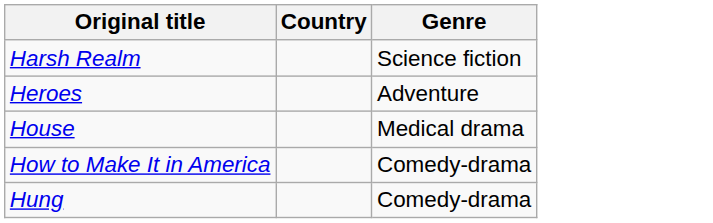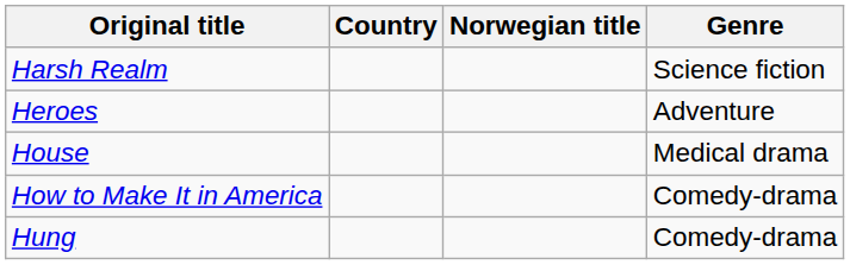+ column: Norwegian title
